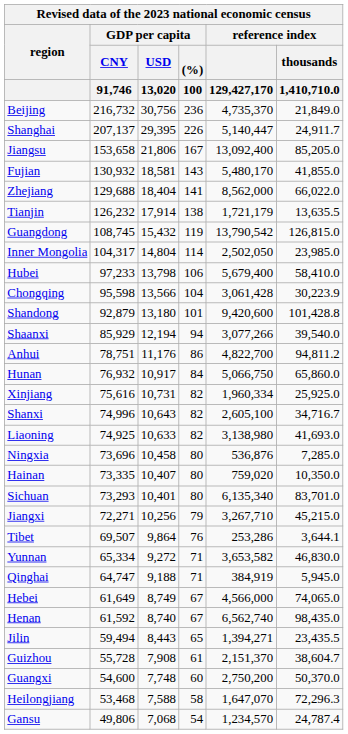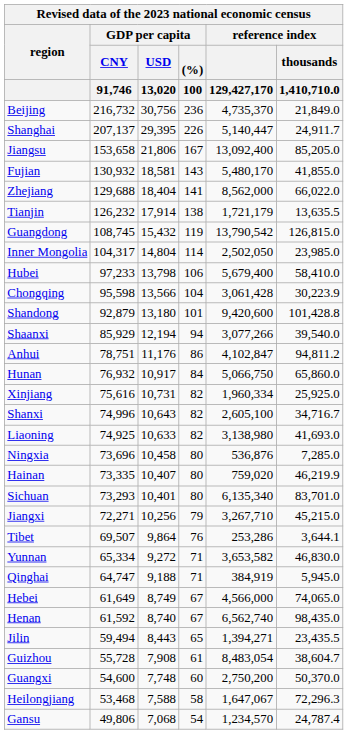Anhui | reference index / 129,427,170: 4,822,700 -> 4,102,847
Hainan | reference index / thousands / 1,410,710.0: 10,350.0 -> 46,219.9
Guizhou | reference index / 129,427,170: 2,151,370 -> 8,483,054
Heilongjiang | reference index / 129,427,170: 1,647,070 -> 1,647,067
